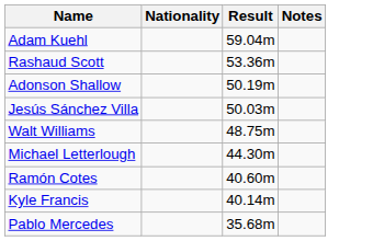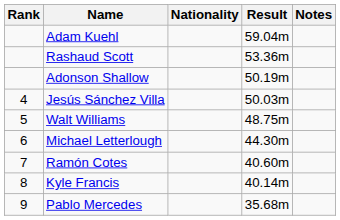+ column: Rank | 4 | 5 | 6 | 7 | 8 | 9
